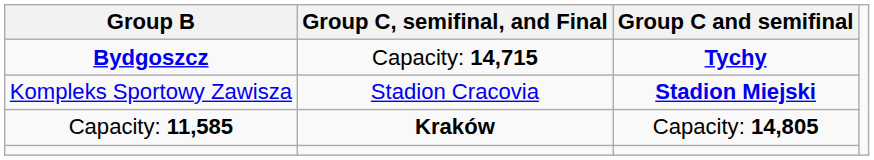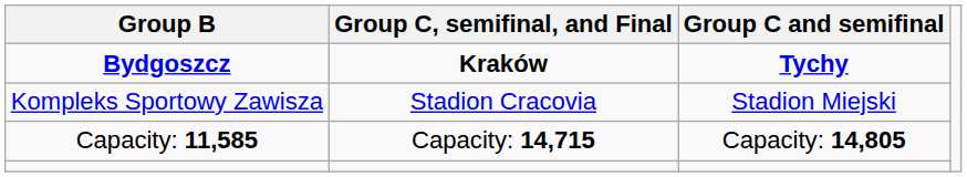Bydgoszcz | Group C, semifinal, and Final: Capacity: 14,715 -> Kraków
Kompleks Sportowy Zawisza | Group C and semifinal: bold -> normal
Capacity: 11,585 | Group C, semifinal, and Final: Kraków -> Capacity: 14,715
